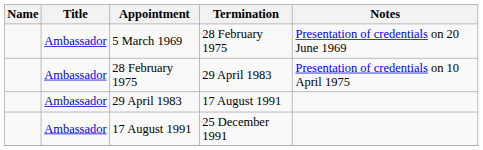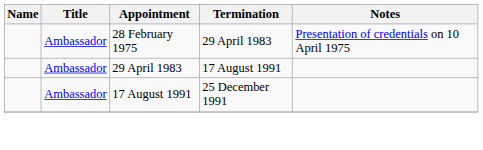- row: Ambassador | 5 March 1969 | 28 February 1975 | Presentation of credentials on 20 June 1969
